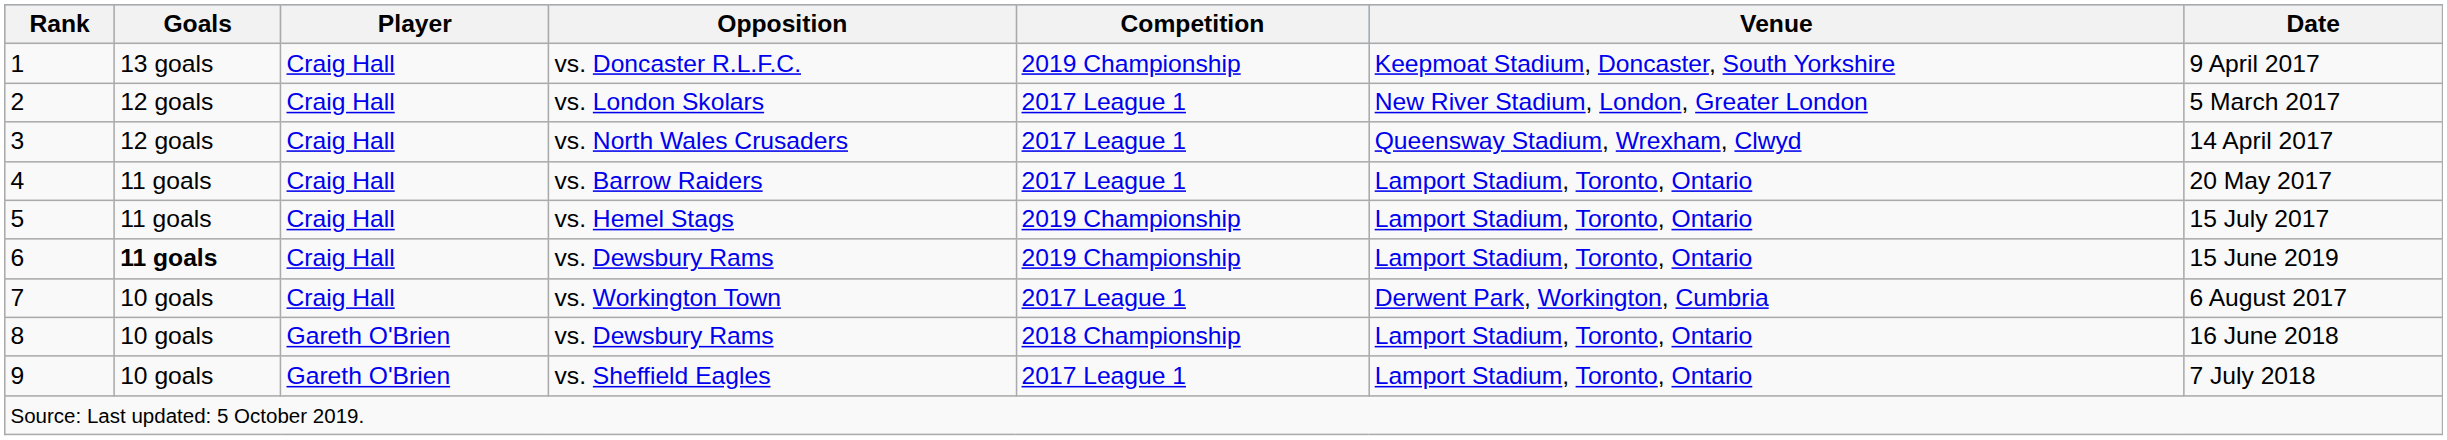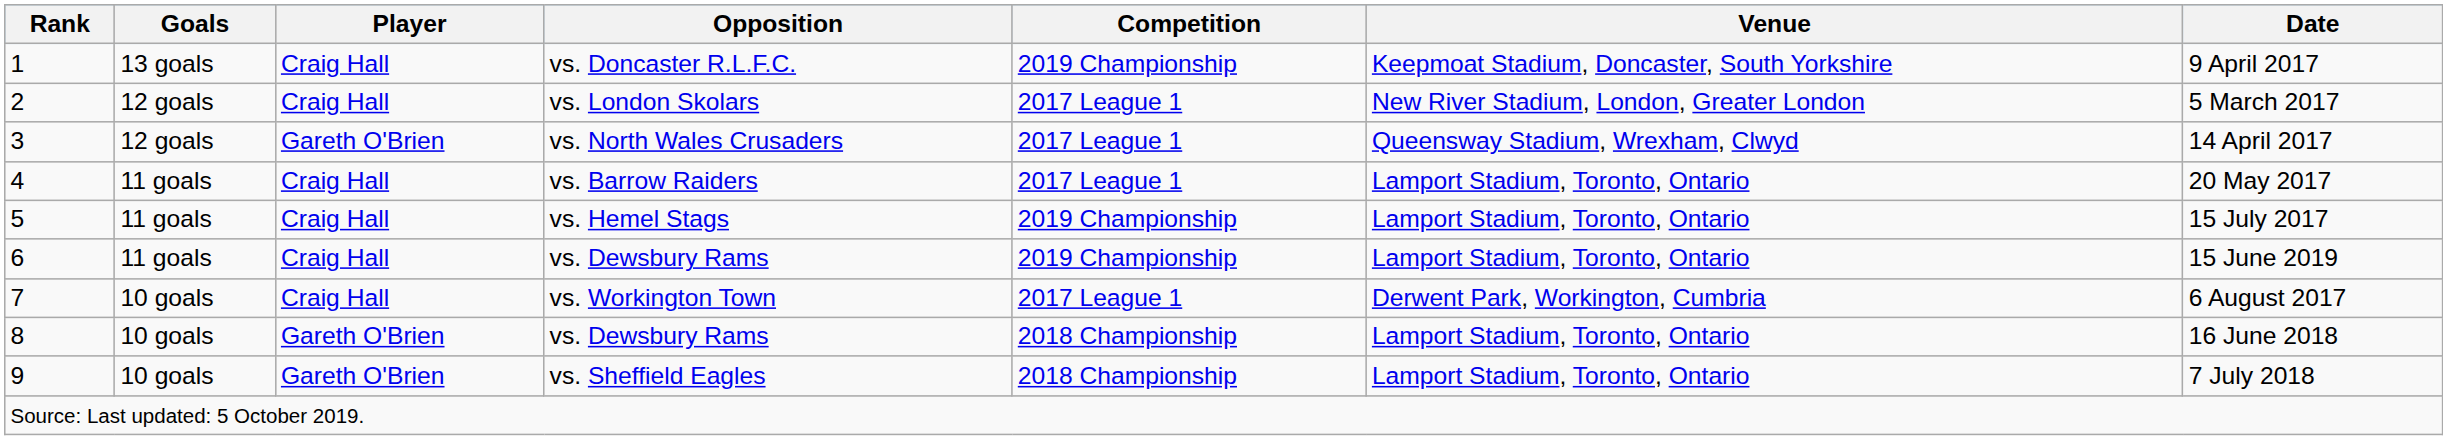vs. North Wales Crusaders | Player: Craig Hall -> Gareth O'Brien
6 / vs. Dewsbury Rams | Goals: bold -> normal
vs. Sheffield Eagles | Competition: 2017 League 1 -> 2018 Championship
